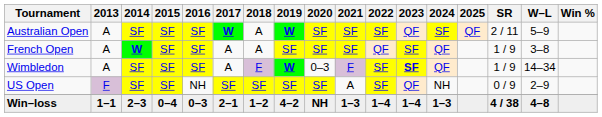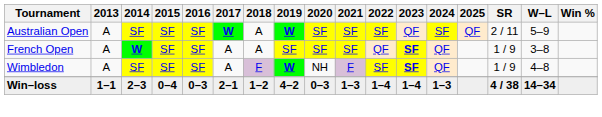French Open | 2023: normal -> bold
Wimbledon | 2020: 0–3 -> NH
Wimbledon | W–L: 14–34 -> 4–8
- row: US Open | F | SF | SF | NH | SF | SF | SF | SF | A | SF | QF | NH | 0 / 9 | 2–9
Win–loss | 2020: NH -> 0–3
Win–loss | W–L: 4–8 -> 14–34
